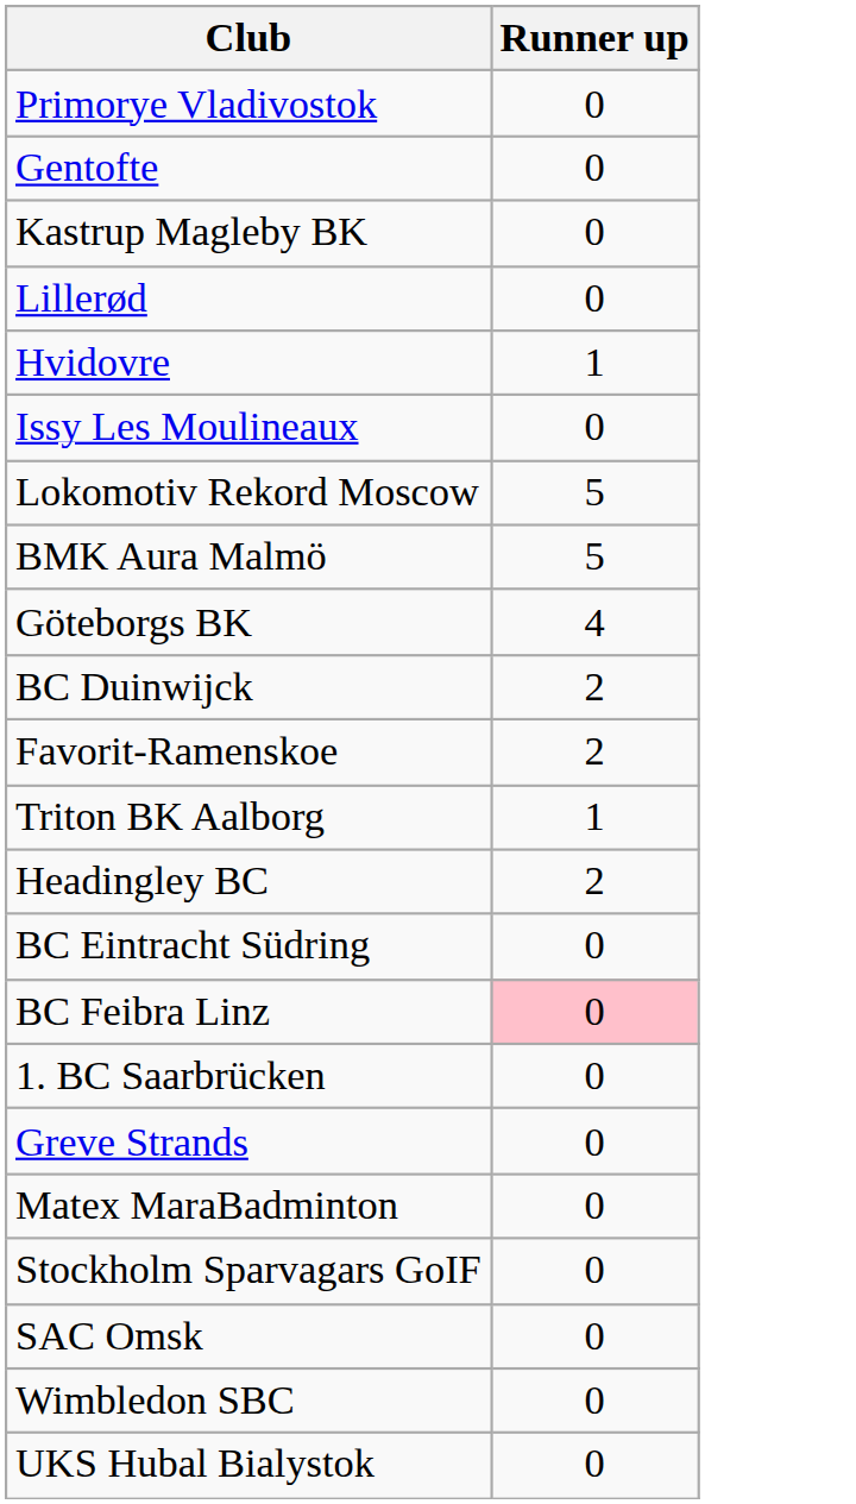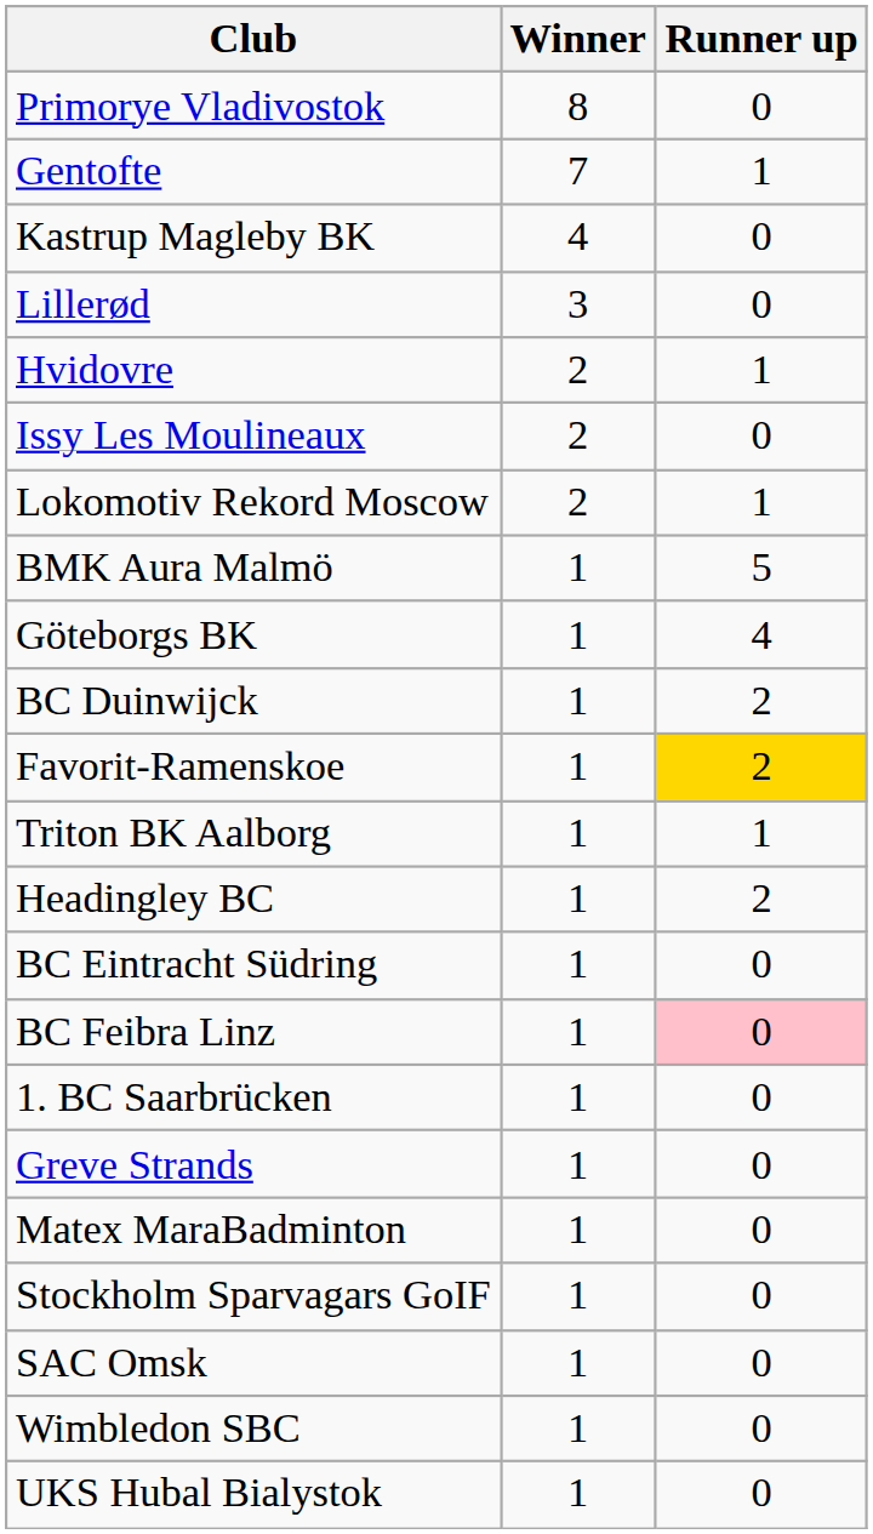+ column: Winner | 8 | 7 | 4 | 3 | 2 | 2 | 2 | 1 | 1 | 1 | 1 | 1 | 1 | 1 | 1 | 1 | 1 | 1 | 1 | 1 | 1 | 1
Gentofte | Runner up: 0 -> 1
Lokomotiv Rekord Moscow | Runner up: 5 -> 1
Favorit-Ramenskoe | Runner up: no background -> gold background
